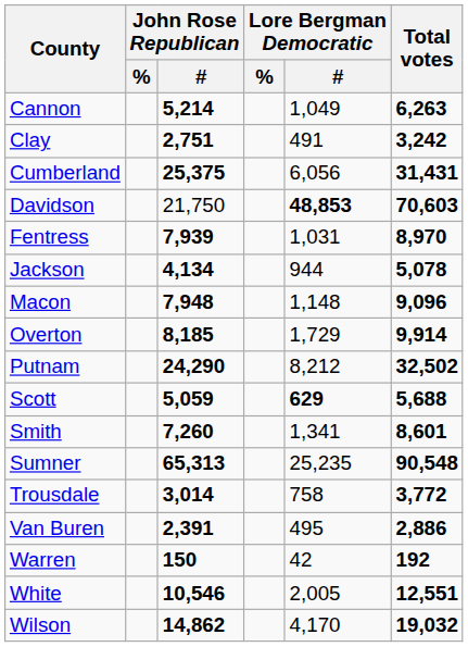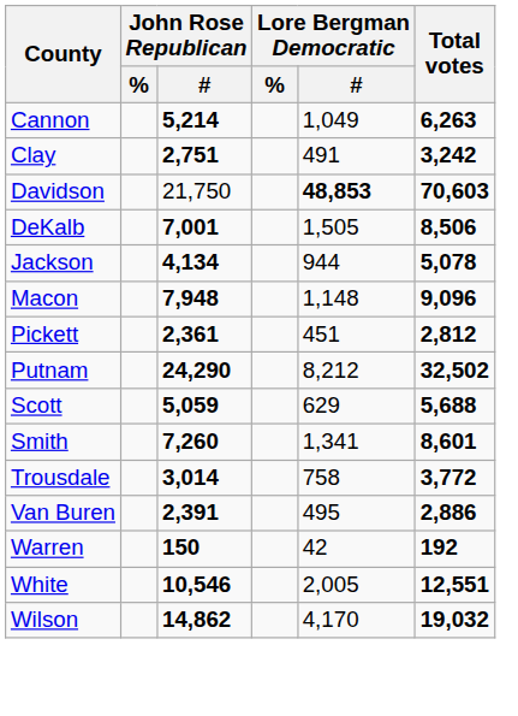- row: Cumberland | 25,375 | 6,056 | 31,431
+ row: DeKalb | 7,001 | 1,505 | 8,506
- row: Fentress | 7,939 | 1,031 | 8,970
- row: Overton | 8,185 | 1,729 | 9,914
+ row: Pickett | 2,361 | 451 | 2,812
Scott | Lore Bergman Democratic / #: bold -> normal
- row: Sumner | 65,313 | 25,235 | 90,548
